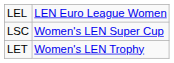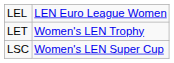rows swapped: LET <-> LSC
